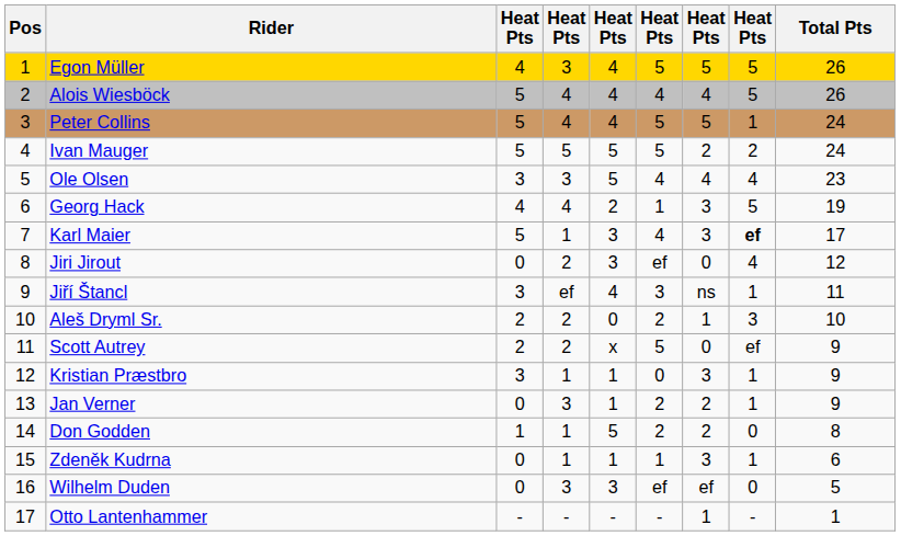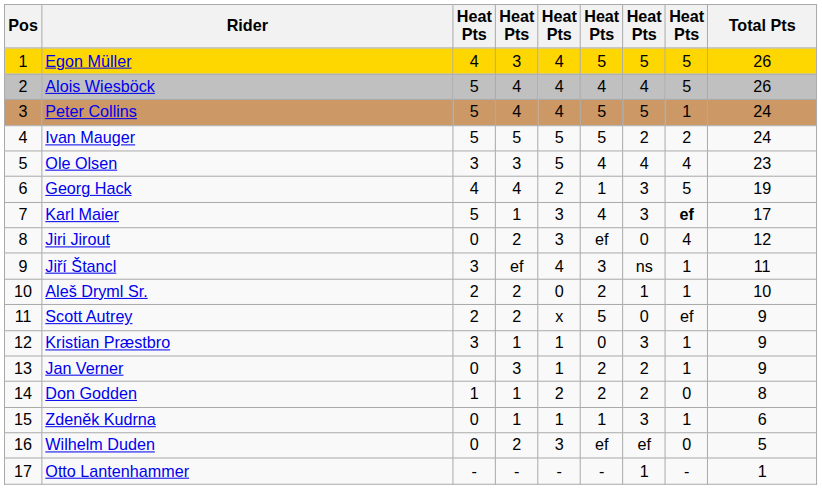Aleš Dryml Sr. | column 8: 3 -> 1
Don Godden | column 5: 5 -> 2
Wilhelm Duden | column 4: 3 -> 2
